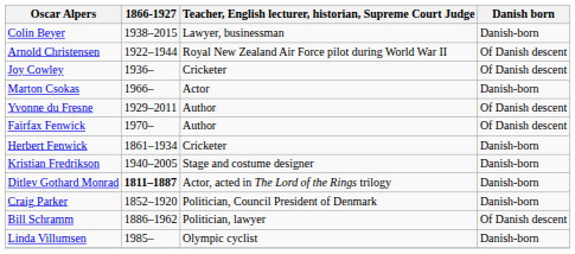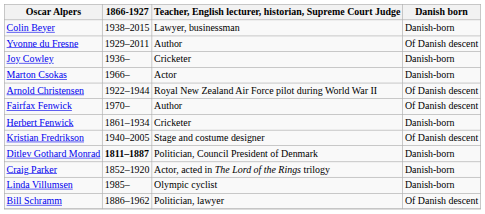rows swapped: Arnold Christensen <-> Yvonne du Fresne
Joy Cowley | Danish born: Of Danish descent -> Danish-born
Kristian Fredrikson | Danish born: Danish-born -> Of Danish descent
Ditlev Gothard Monrad | Teacher, English lecturer, historian, Supreme Court Judge: Actor, acted in The Lord of the Rings trilogy -> Politician, Council President of Denmark
Craig Parker | Teacher, English lecturer, historian, Supreme Court Judge: Politician, Council President of Denmark -> Actor, acted in The Lord of the Rings trilogy
rows swapped: Bill Schramm <-> Linda Villumsen
